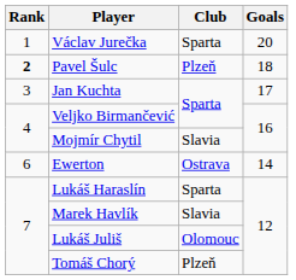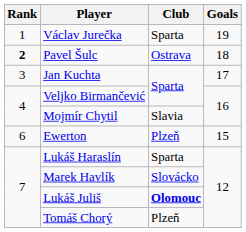Václav Jurečka | Goals: 20 -> 19
Pavel Šulc | Club: Plzeň -> Ostrava
Ewerton | Club: Ostrava -> Plzeň
Ewerton | Goals: 14 -> 15
Marek Havlík | Club: Slavia -> Slovácko
Lukáš Juliš | Club: normal -> bold
